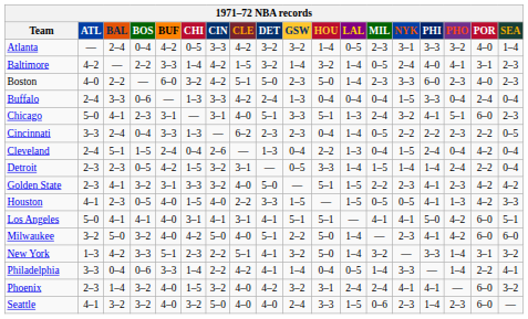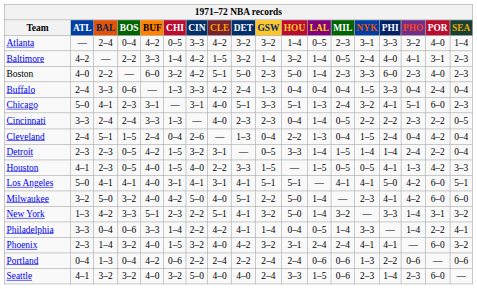Cincinnati | BOS: 0–4 -> 2–4
Cincinnati | CLE: 6–2 -> 4–0
- row: Golden State | 2–3 | 4–1 | 3–2 | 3–1 | 3–3 | 3–2 | 4–0 | 5–0 | — | 5–1 | 1–5 | 2–2 | 2–3 | 4–1 | 2–3 | 4–2 | 4–2
+ row: Portland | 0–4 | 1–3 | 0–4 | 4–2 | 0–6 | 2–2 | 2–4 | 2–2 | 2–4 | 2–4 | 0–6 | 0–6 | 1–3 | 2–2 | 0–6 | — | 0–6
